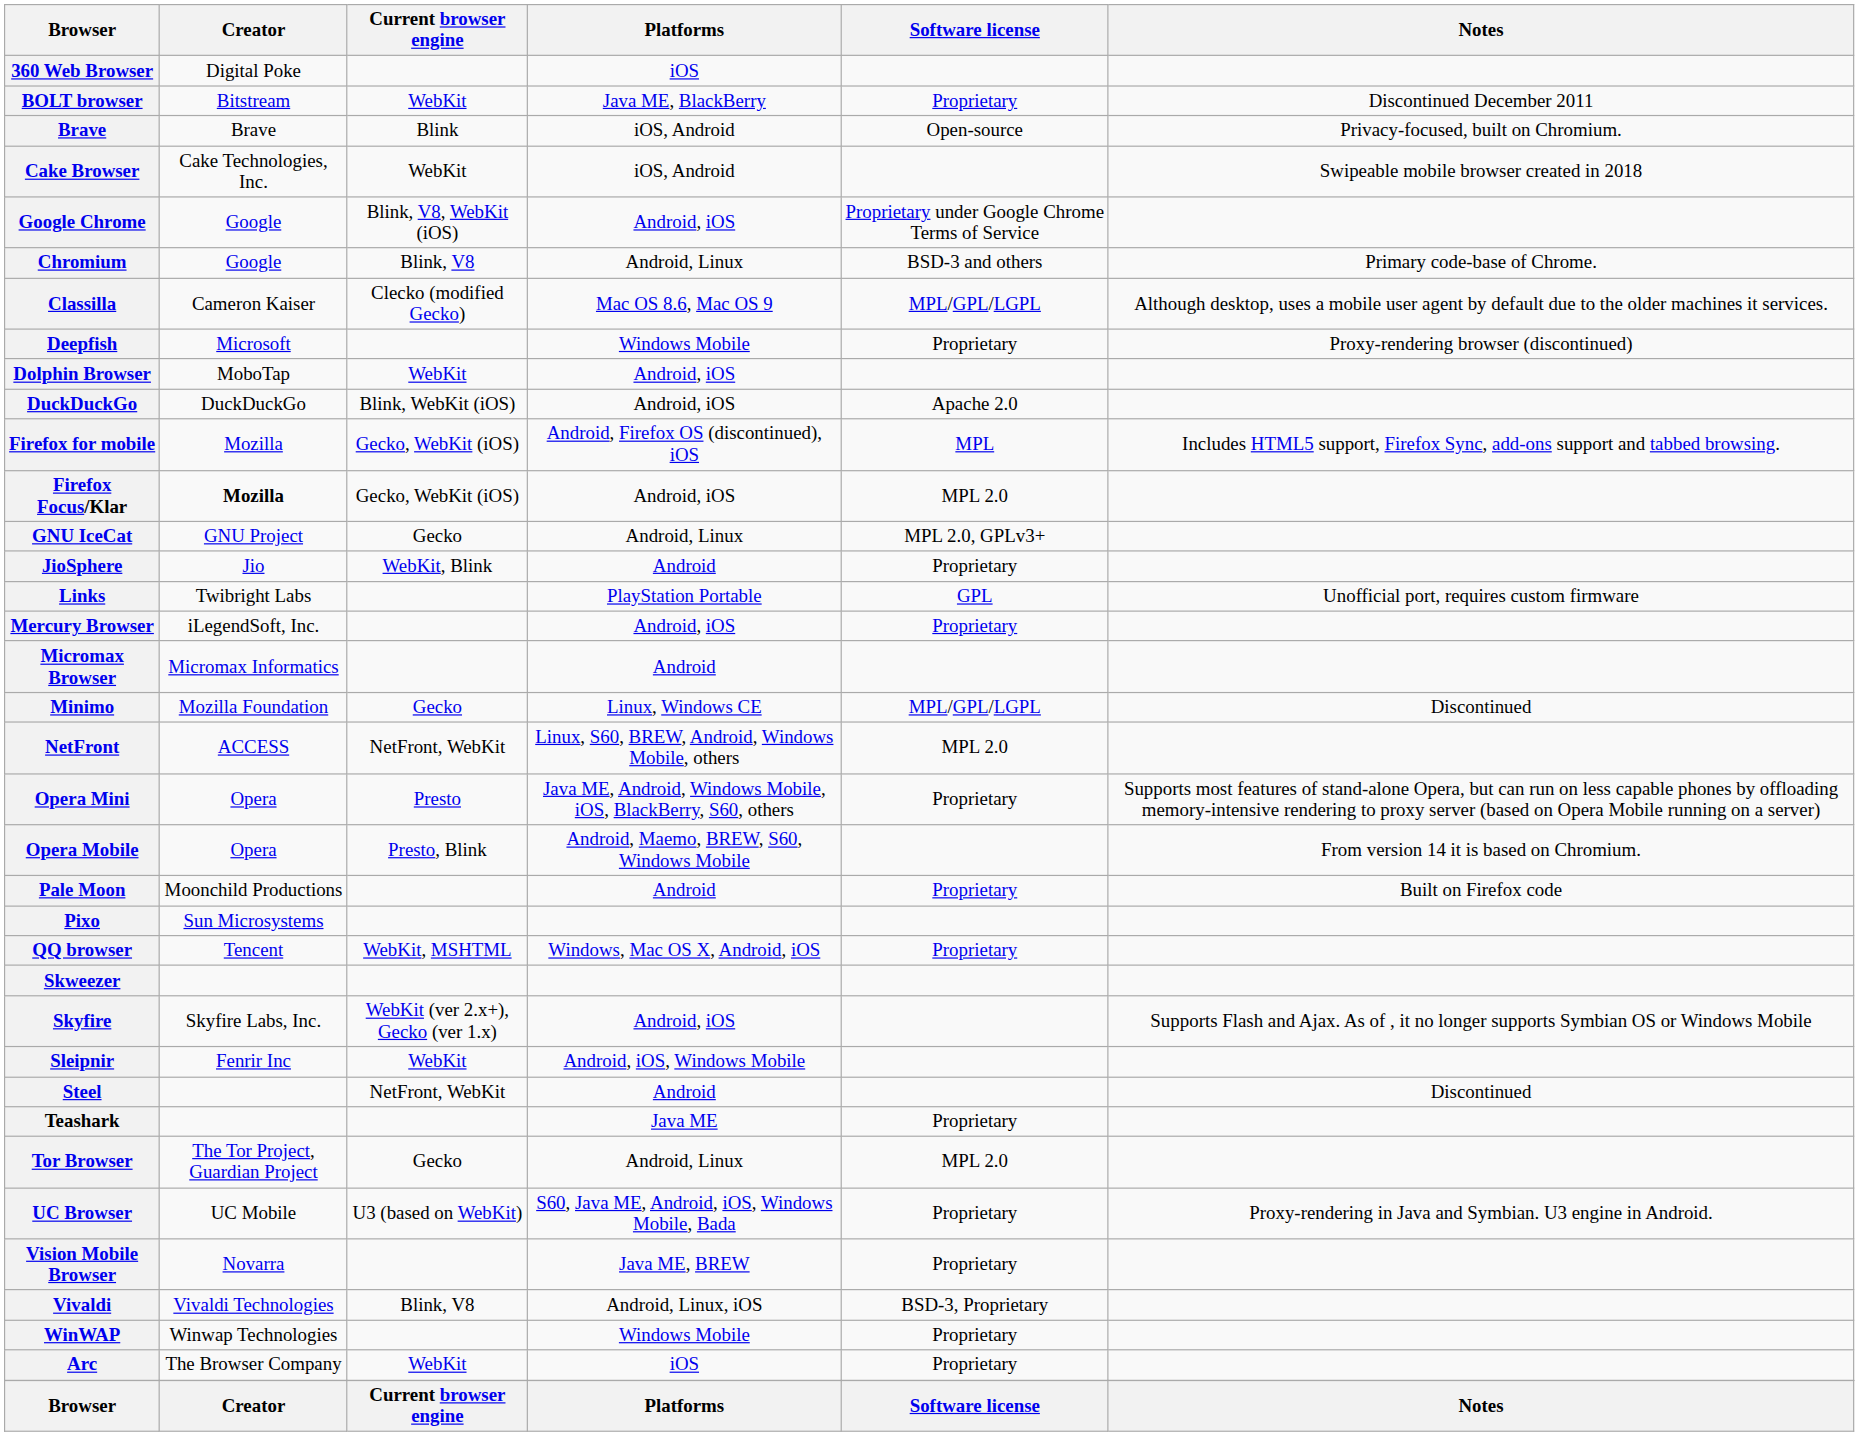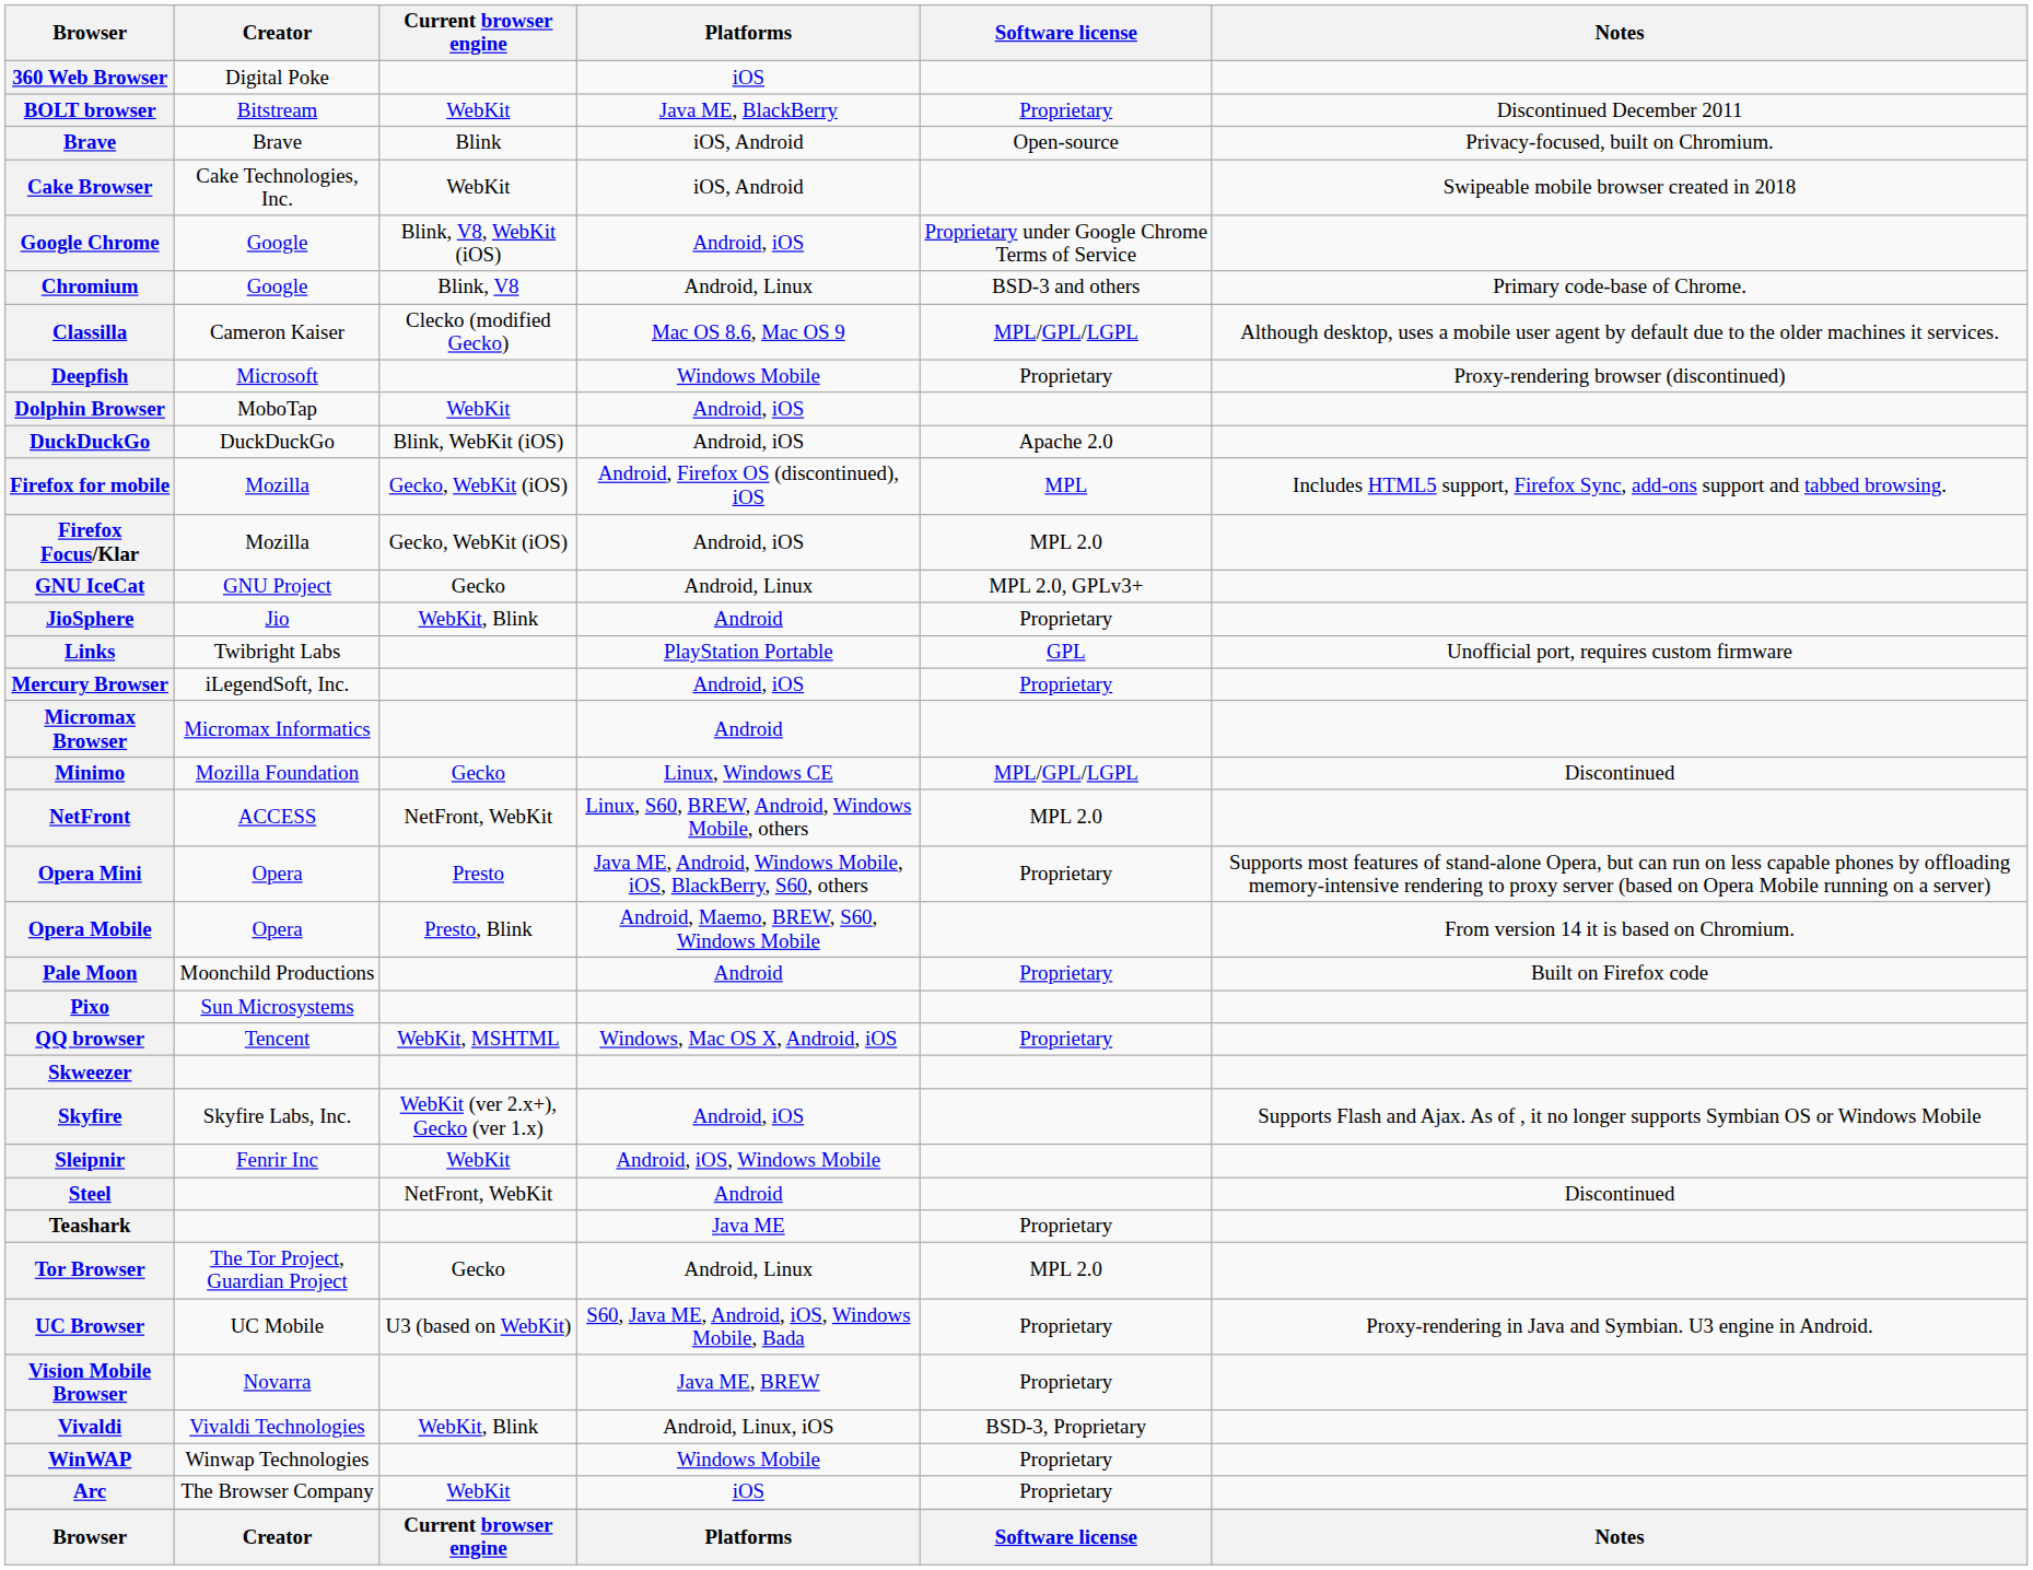Firefox Focus/Klar | Creator: bold -> normal
Vivaldi | Current browser engine: Blink, V8 -> WebKit, Blink
